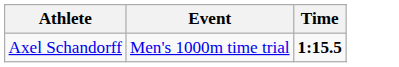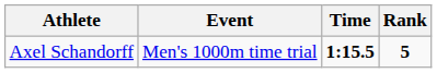+ column: Rank | 5
